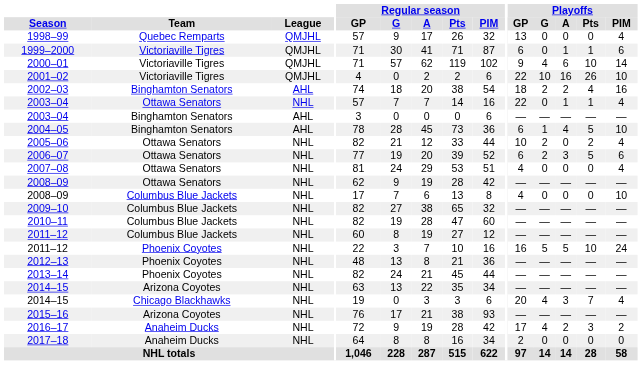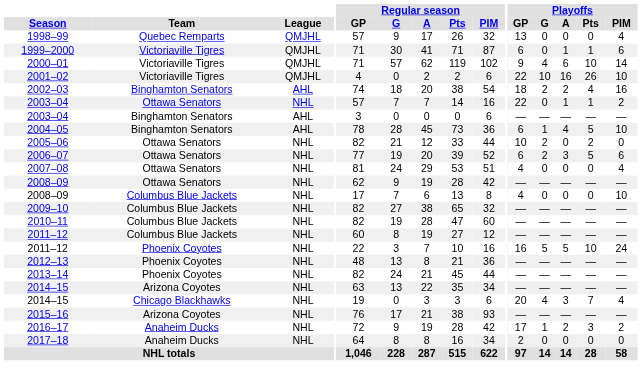2003–04 / Ottawa Senators | Playoffs / PIM: 4 -> 2
2005–06 | Playoffs / PIM: 4 -> 0
2016–17 | Playoffs / G: 4 -> 1
